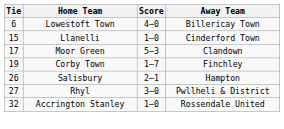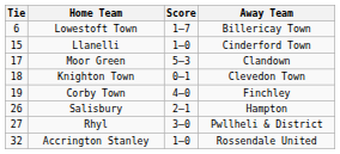Lowestoft Town | Score: 4–0 -> 1–7
+ row: 18 | Knighton Town | 0–1 | Clevedon Town
Corby Town | Score: 1–7 -> 4–0
